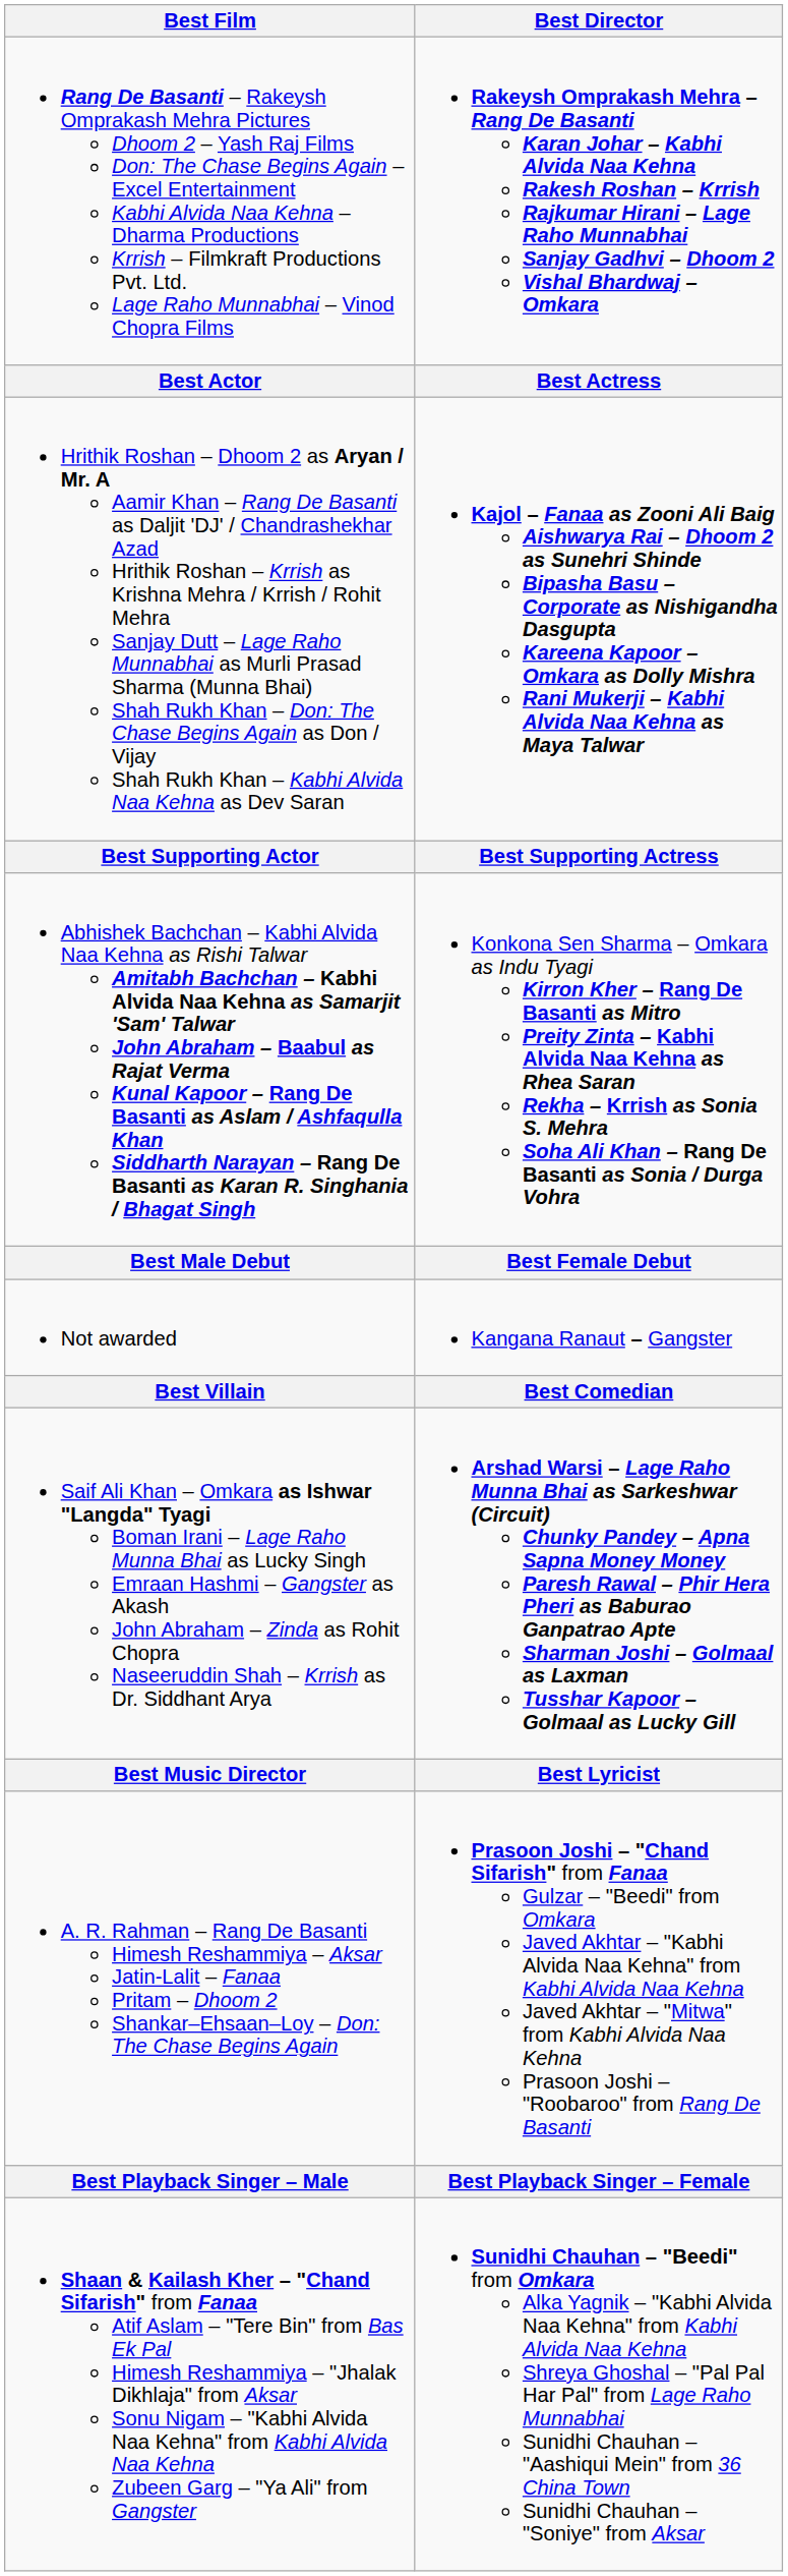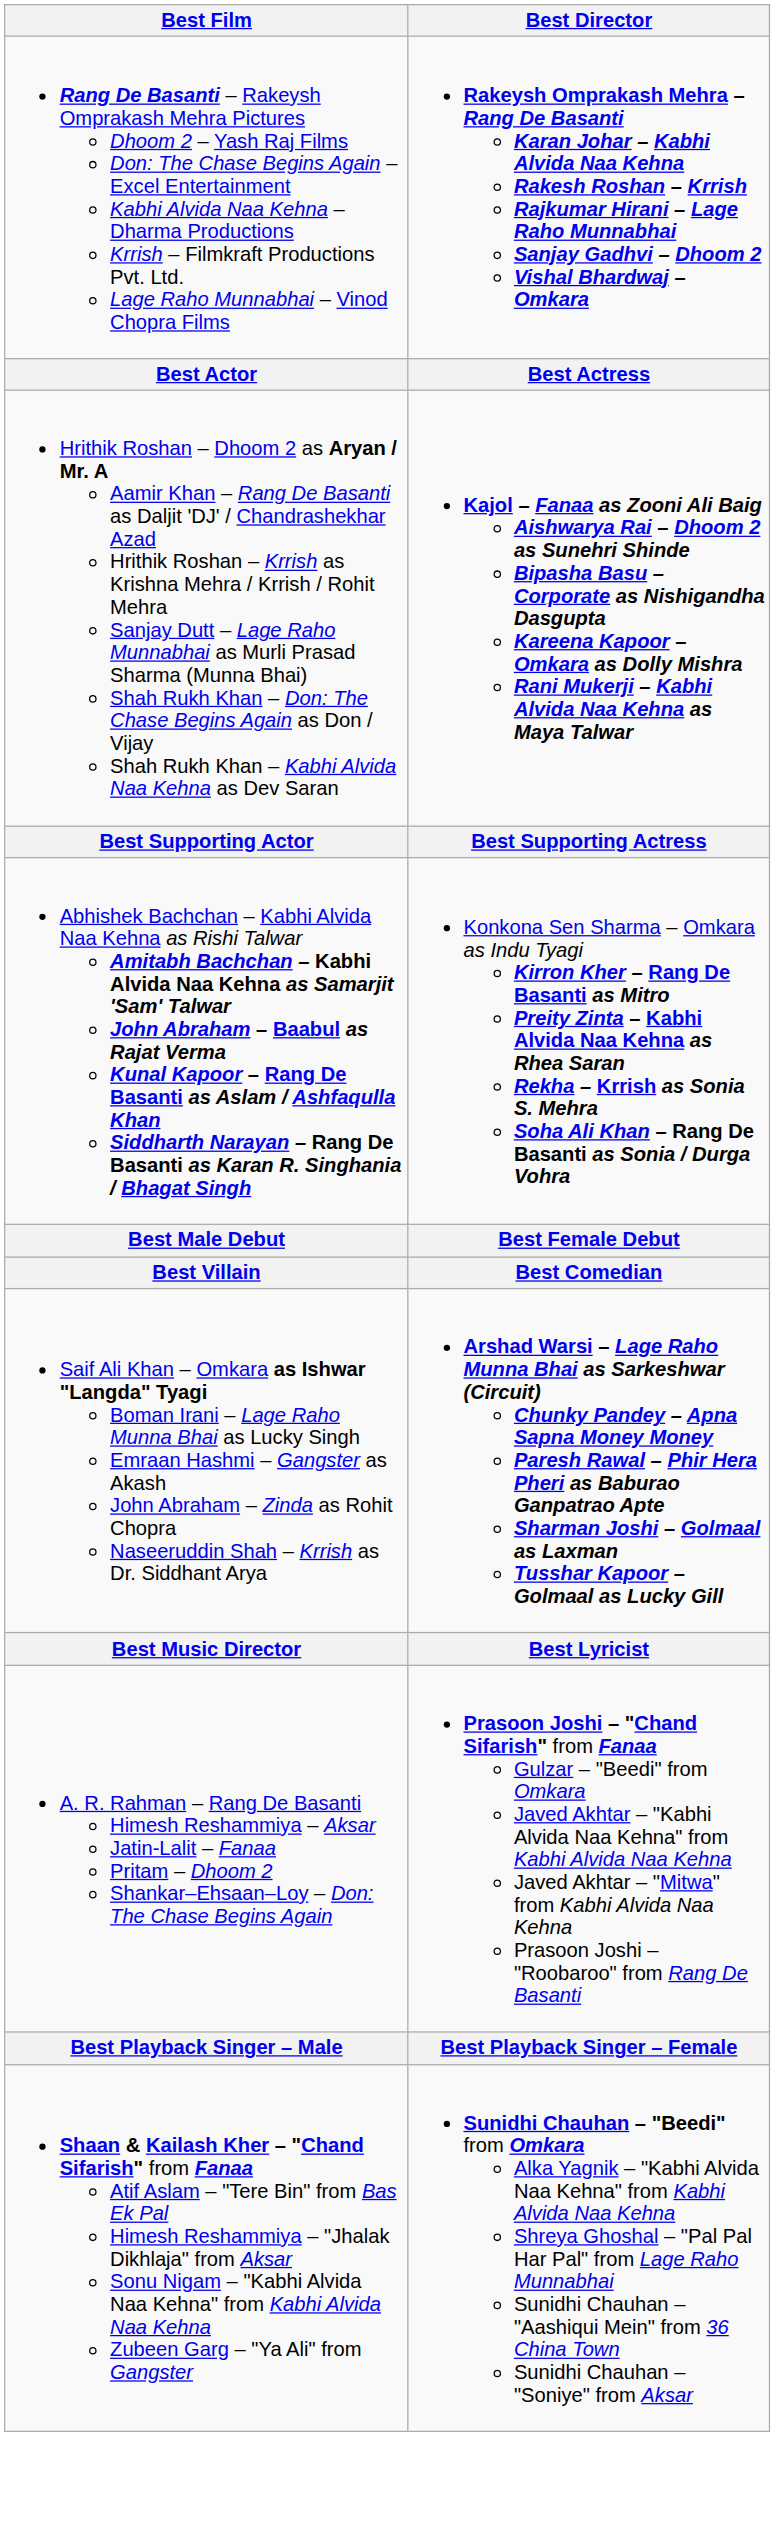- row: Not awarded | Kangana Ranaut – Gangster
